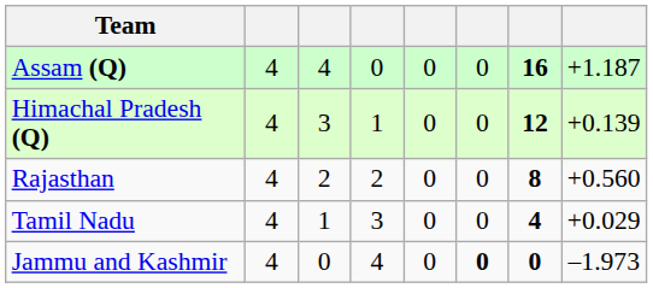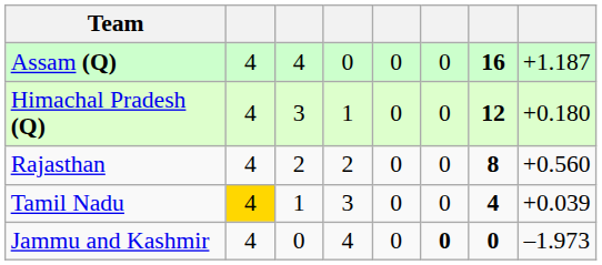Himachal Pradesh (Q) | column 8: +0.139 -> +0.180
Tamil Nadu | column 2: no background -> gold background
Tamil Nadu | column 8: +0.029 -> +0.039
